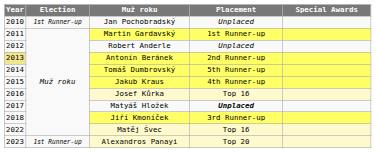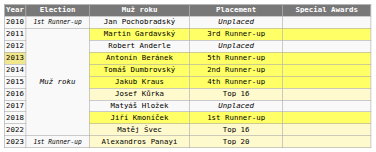Martin Gardavský | Placement: 1st Runner-up -> 3rd Runner-up
Antonín Beránek | Placement: 2nd Runner-up -> 5th Runner-up
Tomáš Dumbrovský | Placement: 5th Runner-up -> 2nd Runner-up
Matyáš Hložek | Placement: bold -> normal
Jiří Kmoníček | Placement: 3rd Runner-up -> 1st Runner-up
